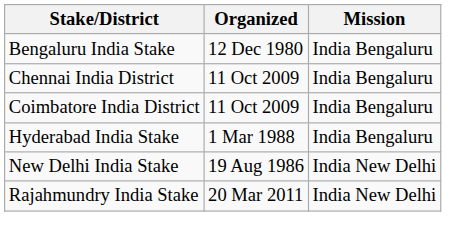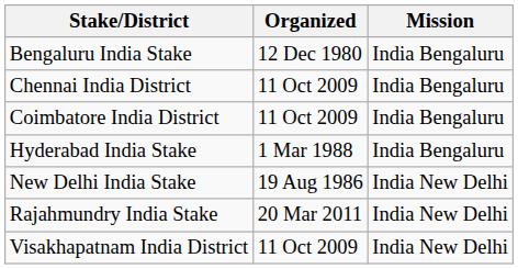+ row: Visakhapatnam India District | 11 Oct 2009 | India New Delhi
